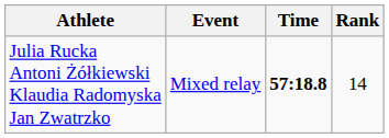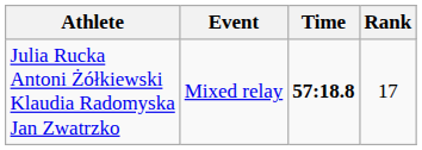Julia Rucka Antoni Żółkiewski Klaudia Radomyska Jan Zwatrzko | Rank: 14 -> 17
